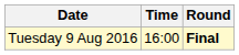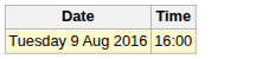- column: Round | Final
